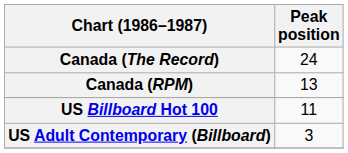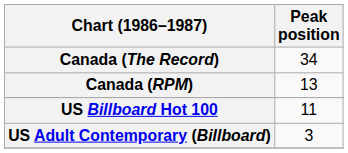Canada (The Record) | Peak position: 24 -> 34
